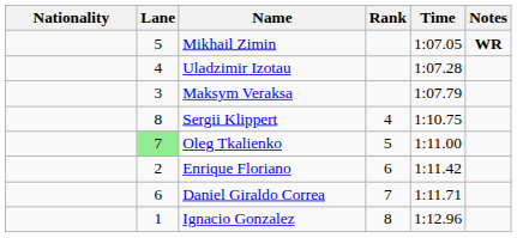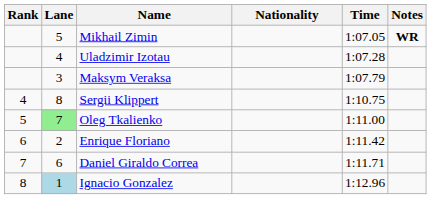columns swapped: Rank <-> Nationality
Ignacio Gonzalez | Lane: no background -> lightblue background
